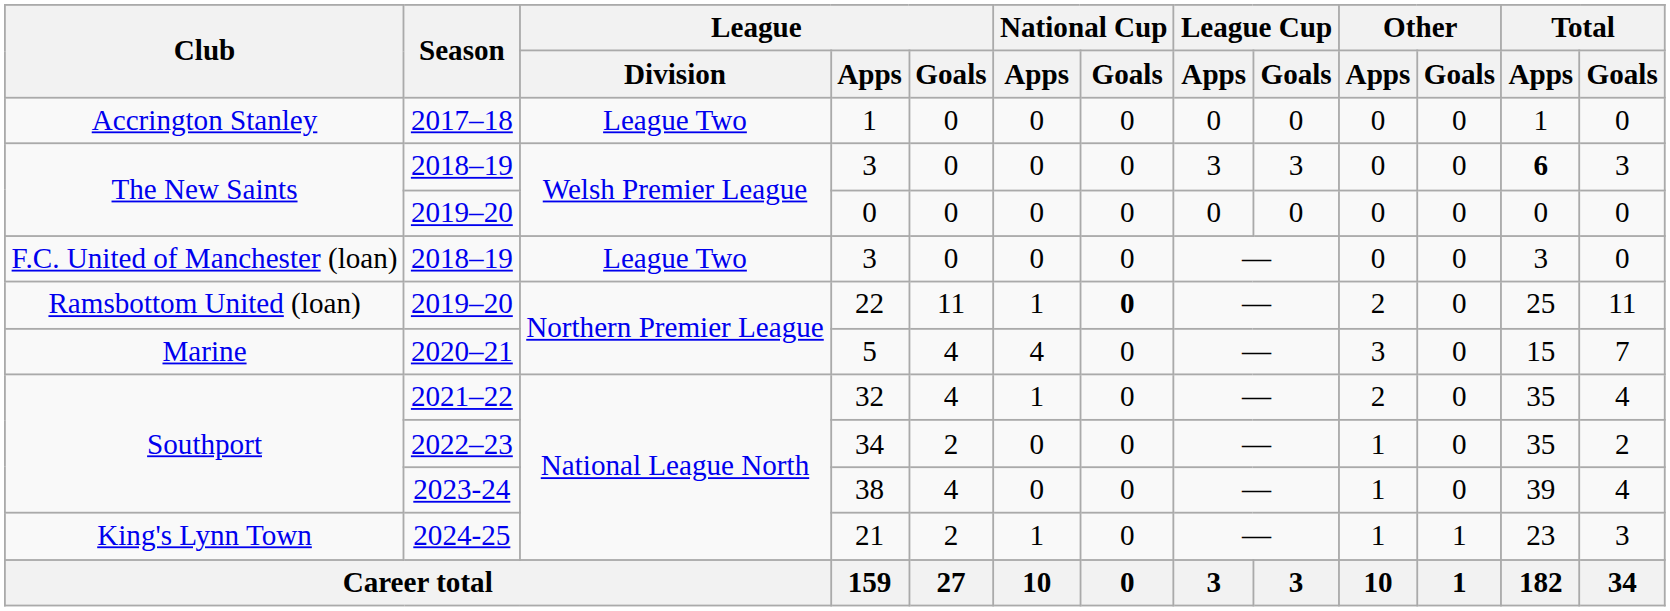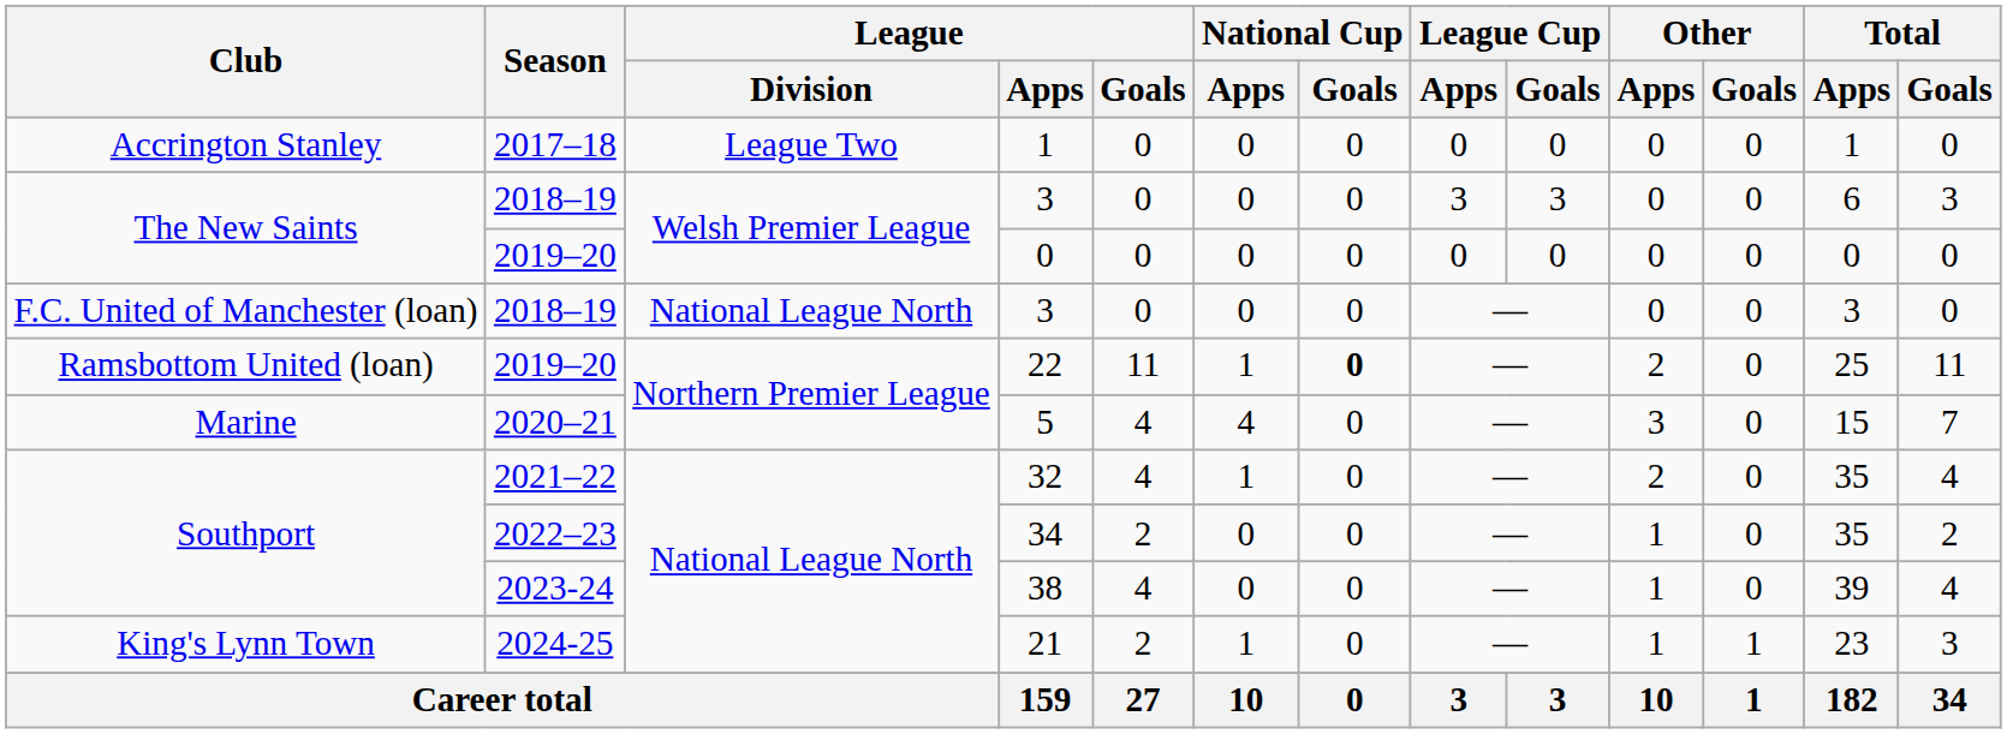The New Saints / 3 | Total / Apps: bold -> normal
F.C. United of Manchester (loan) / 3 | League / Division: League Two -> National League North
